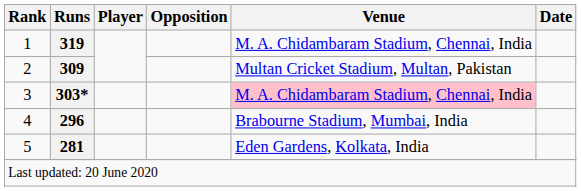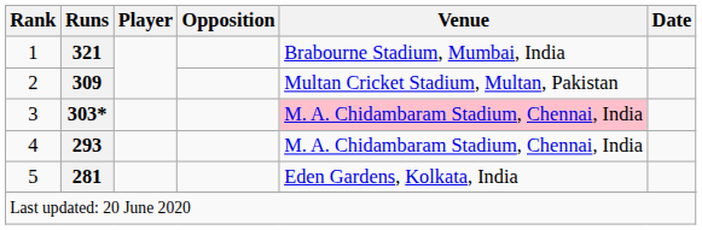1 | Runs: 319 -> 321
1 | Venue: M. A. Chidambaram Stadium, Chennai, India -> Brabourne Stadium, Mumbai, India
4 | Runs: 296 -> 293
4 | Venue: Brabourne Stadium, Mumbai, India -> M. A. Chidambaram Stadium, Chennai, India
